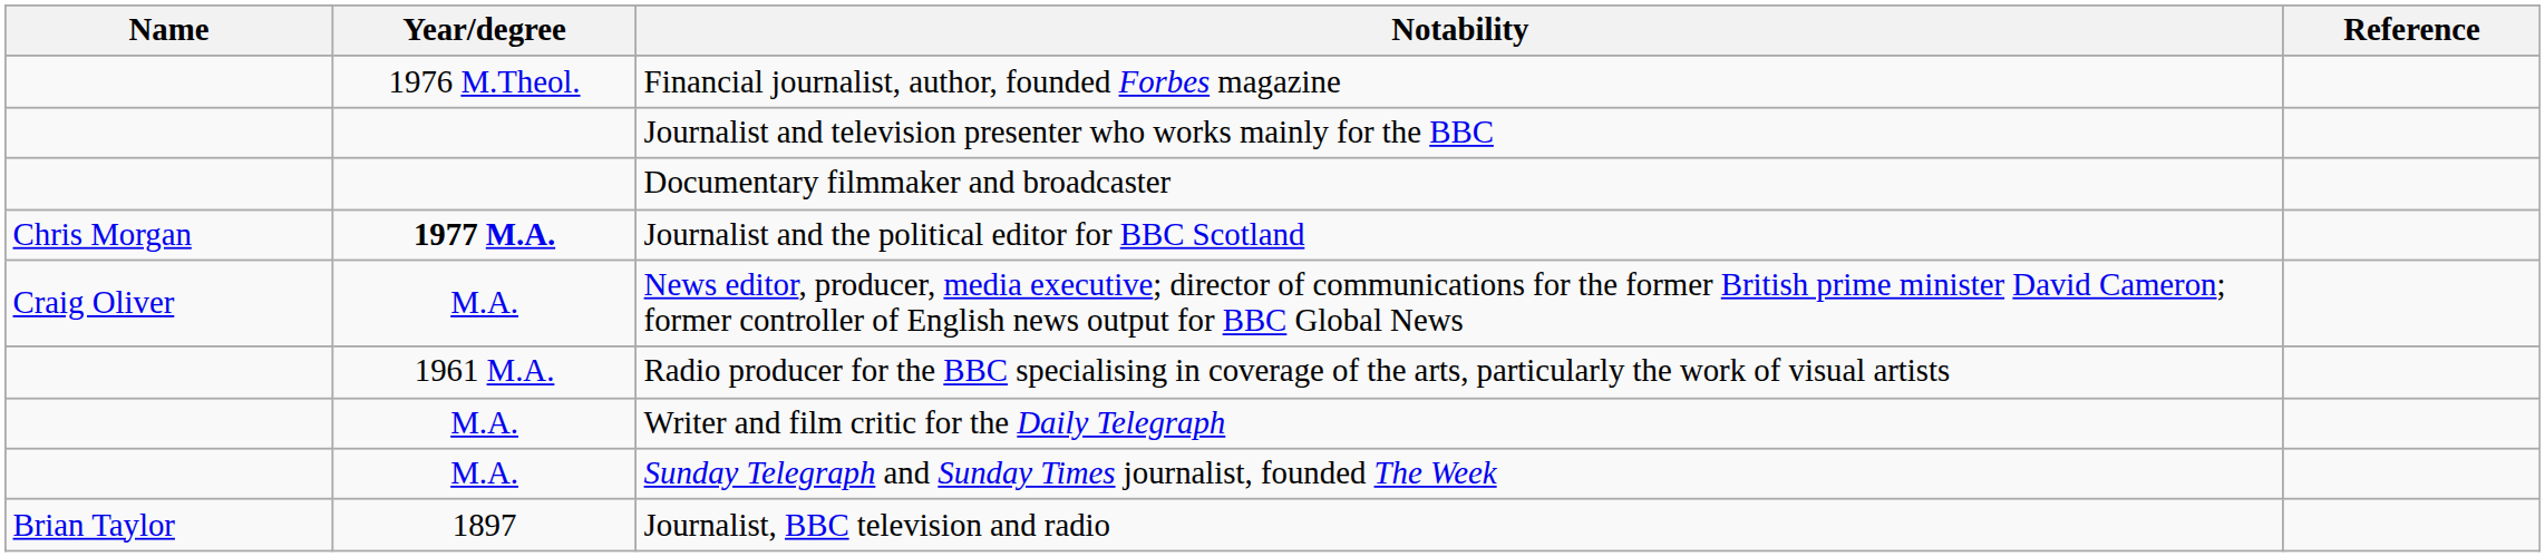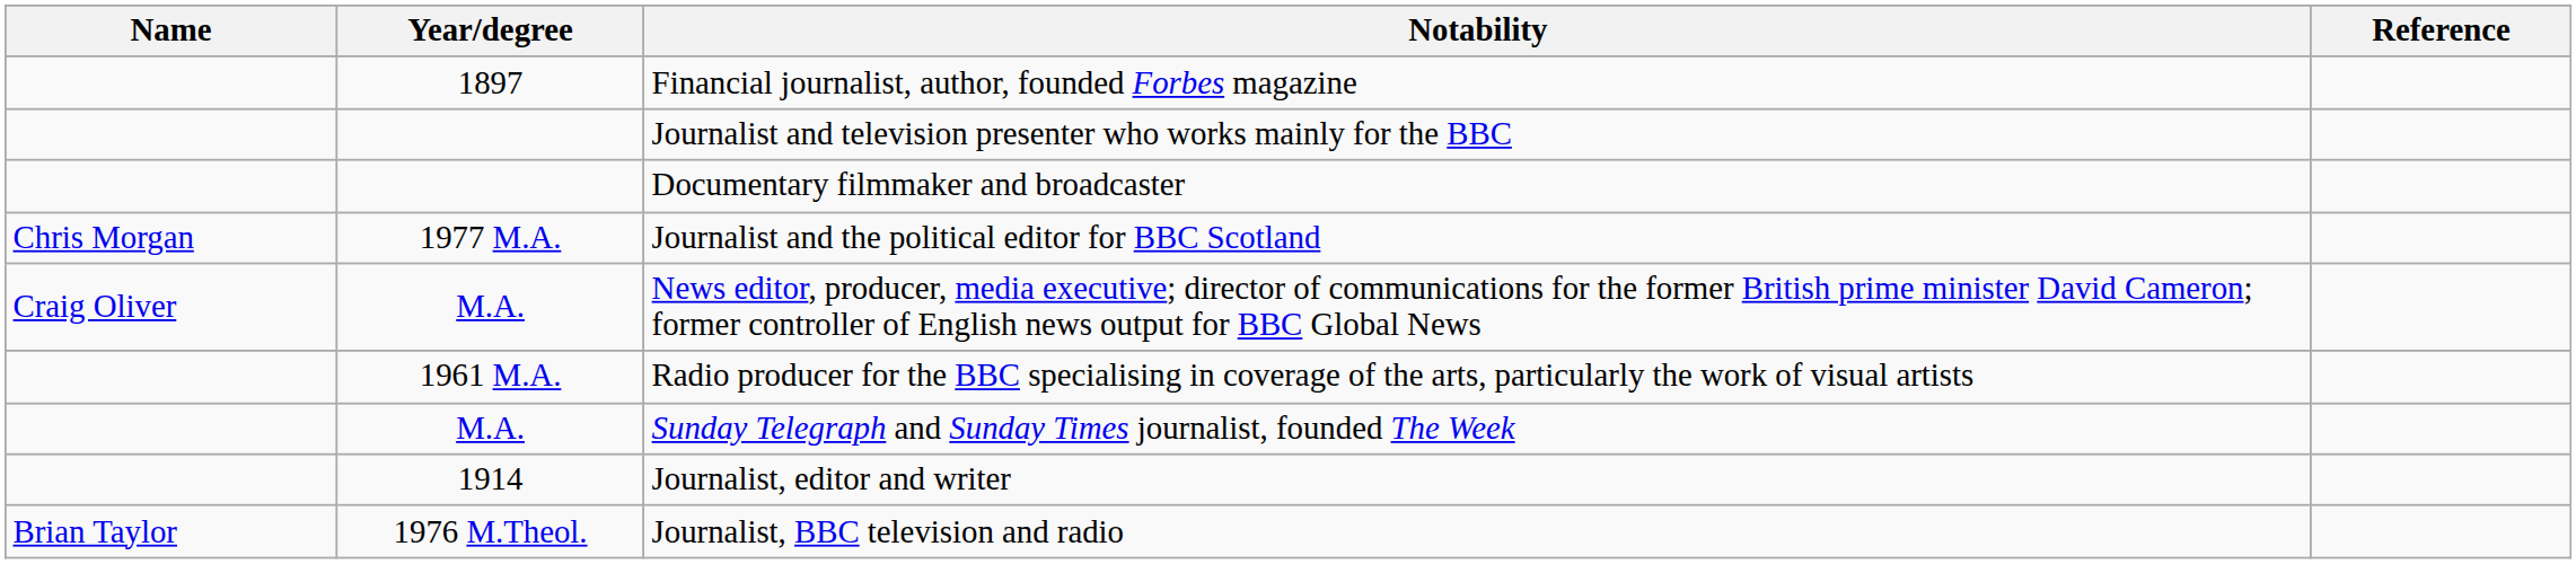Financial journalist, author, founded Forbes magazine | Year/degree: 1976 M.Theol. -> 1897
Journalist and the political editor for BBC Scotland | Year/degree: bold -> normal
- row: M.A. | Writer and film critic for the Daily Telegraph
+ row: 1914 | Journalist, editor and writer
Journalist, BBC television and radio | Year/degree: 1897 -> 1976 M.Theol.
